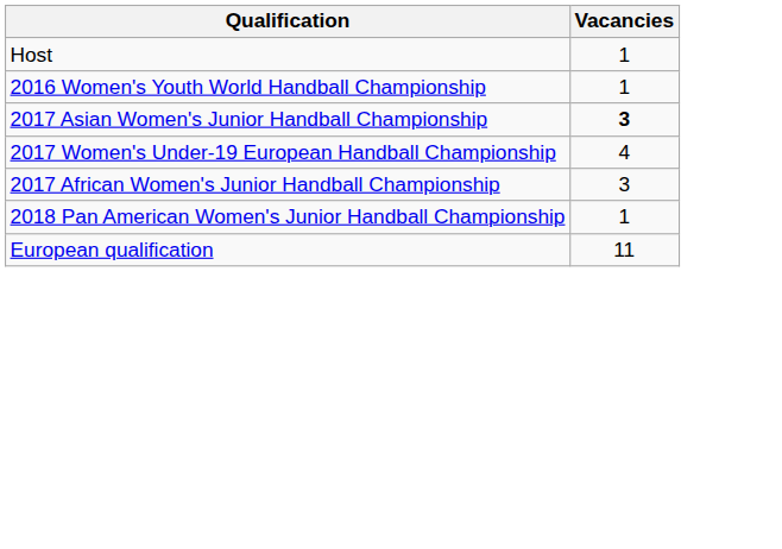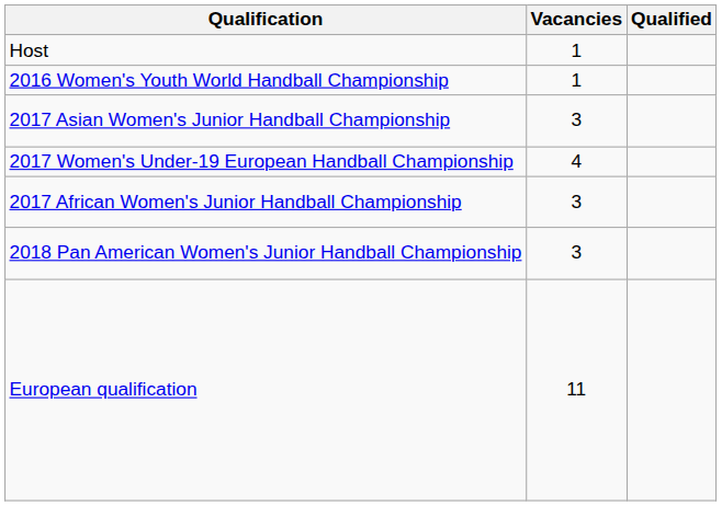+ column: Qualified
2017 Asian Women's Junior Handball Championship | Vacancies: bold -> normal
2018 Pan American Women's Junior Handball Championship | Vacancies: 1 -> 3
